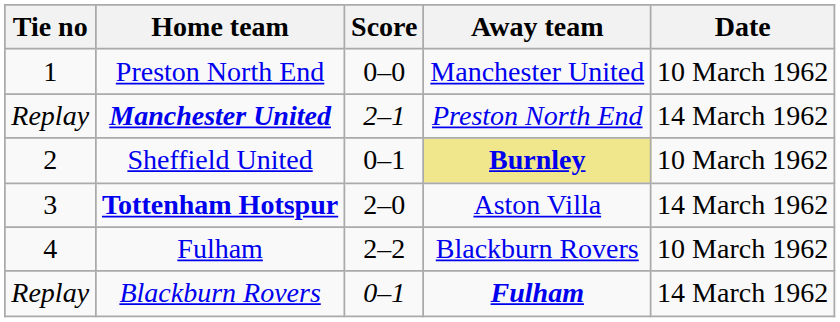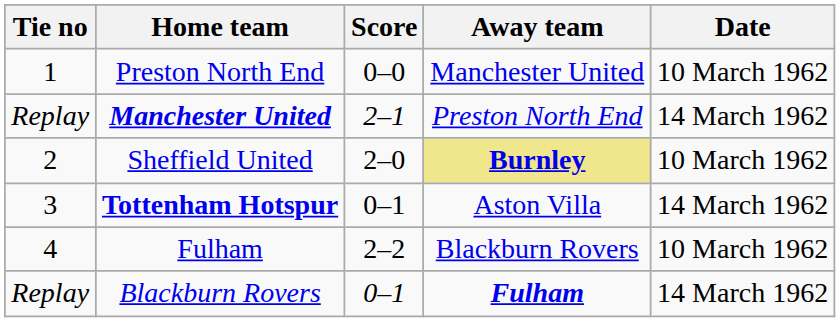Sheffield United | Score: 0–1 -> 2–0
Tottenham Hotspur | Score: 2–0 -> 0–1
